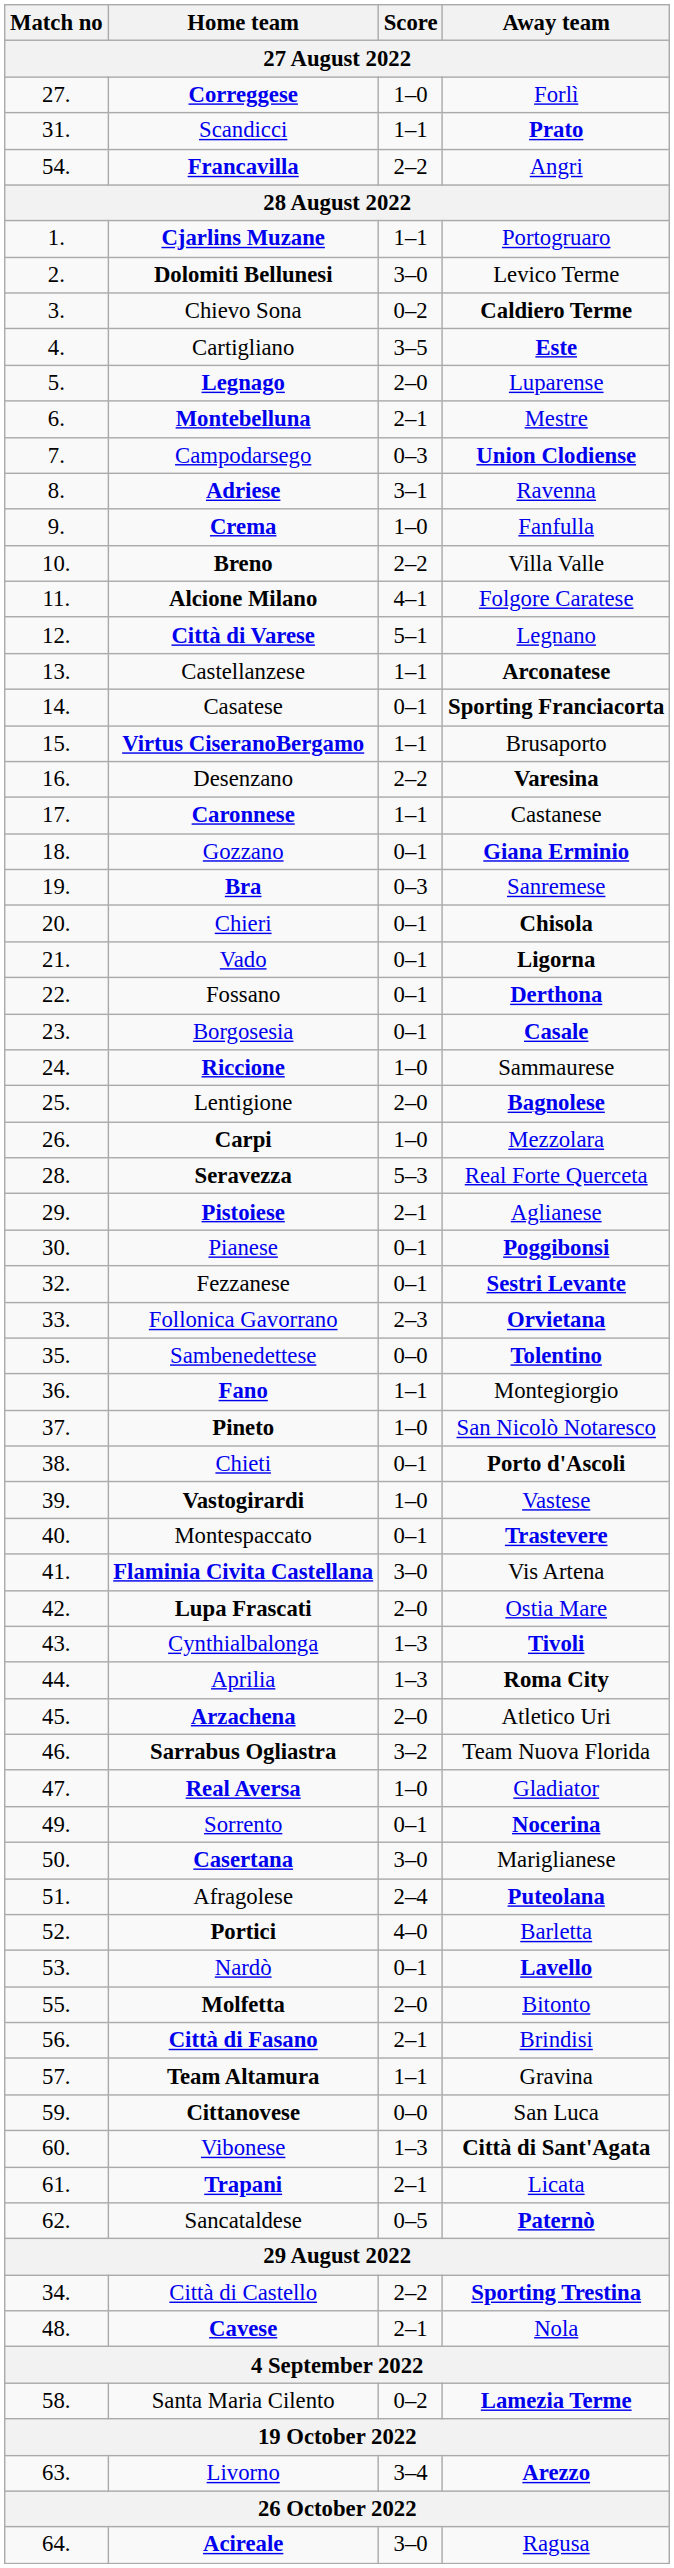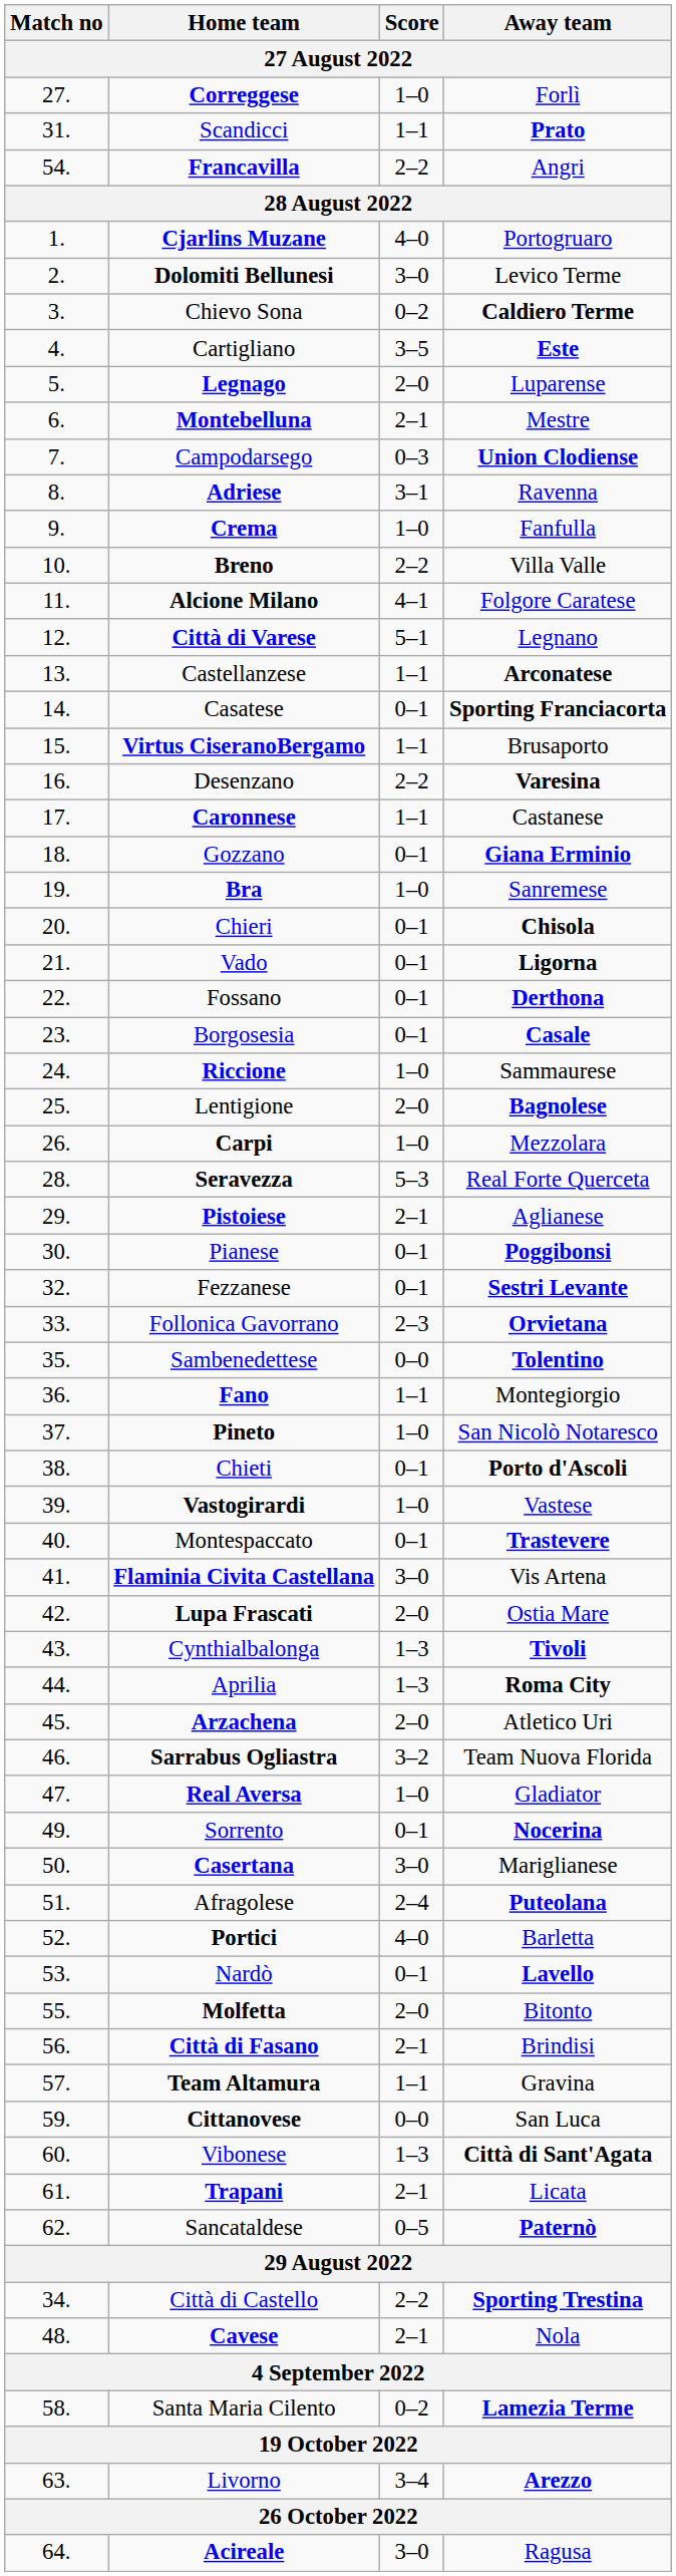Cjarlins Muzane | Score: 1–1 -> 4–0
Bra | Score: 0–3 -> 1–0
